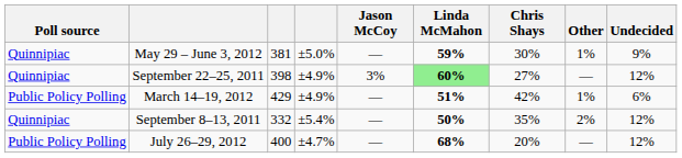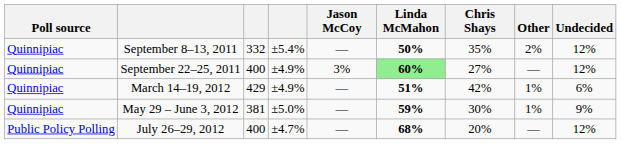rows swapped: September 8–13, 2011 <-> May 29 – June 3, 2012
September 22–25, 2011 | column 3: 398 -> 400
March 14–19, 2012 | Poll source: Public Policy Polling -> Quinnipiac
